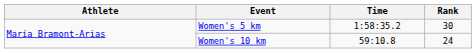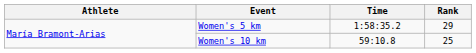Women's 5 km | Rank: 30 -> 29
Women's 10 km | Rank: 24 -> 25
